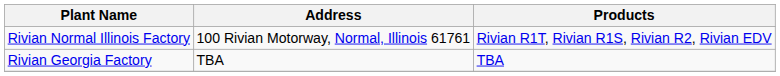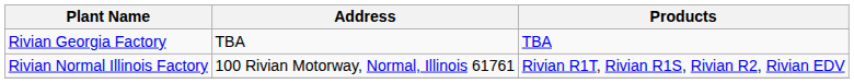rows swapped: Rivian Normal Illinois Factory <-> Rivian Georgia Factory
